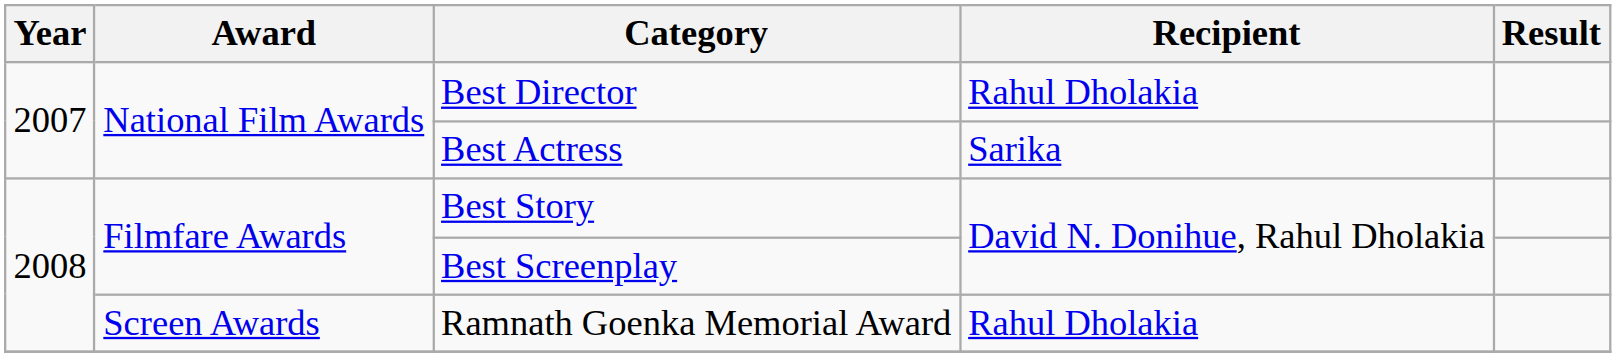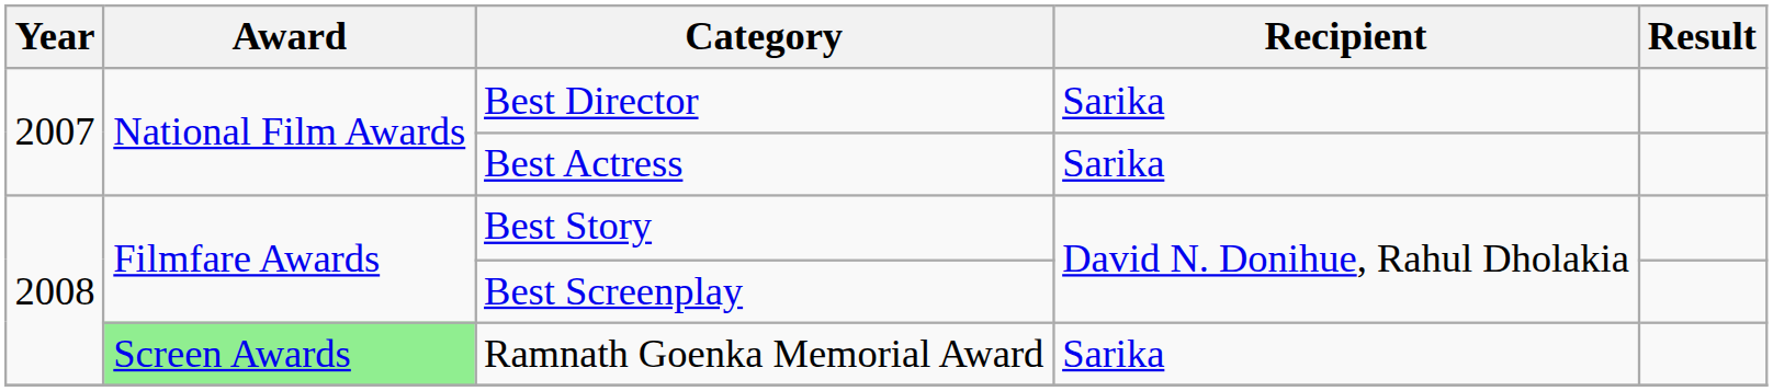Best Director | Recipient: Rahul Dholakia -> Sarika
Ramnath Goenka Memorial Award | Award: no background -> lightgreen background
Ramnath Goenka Memorial Award | Recipient: Rahul Dholakia -> Sarika
